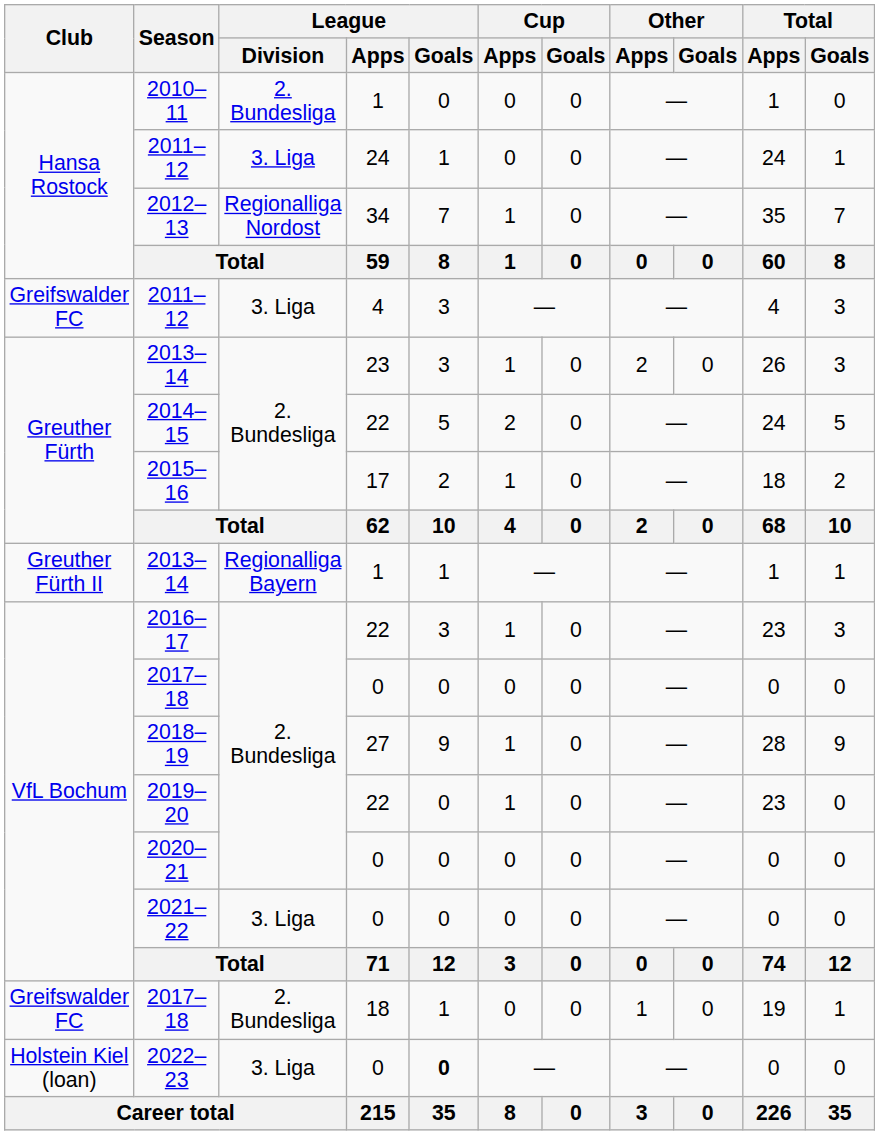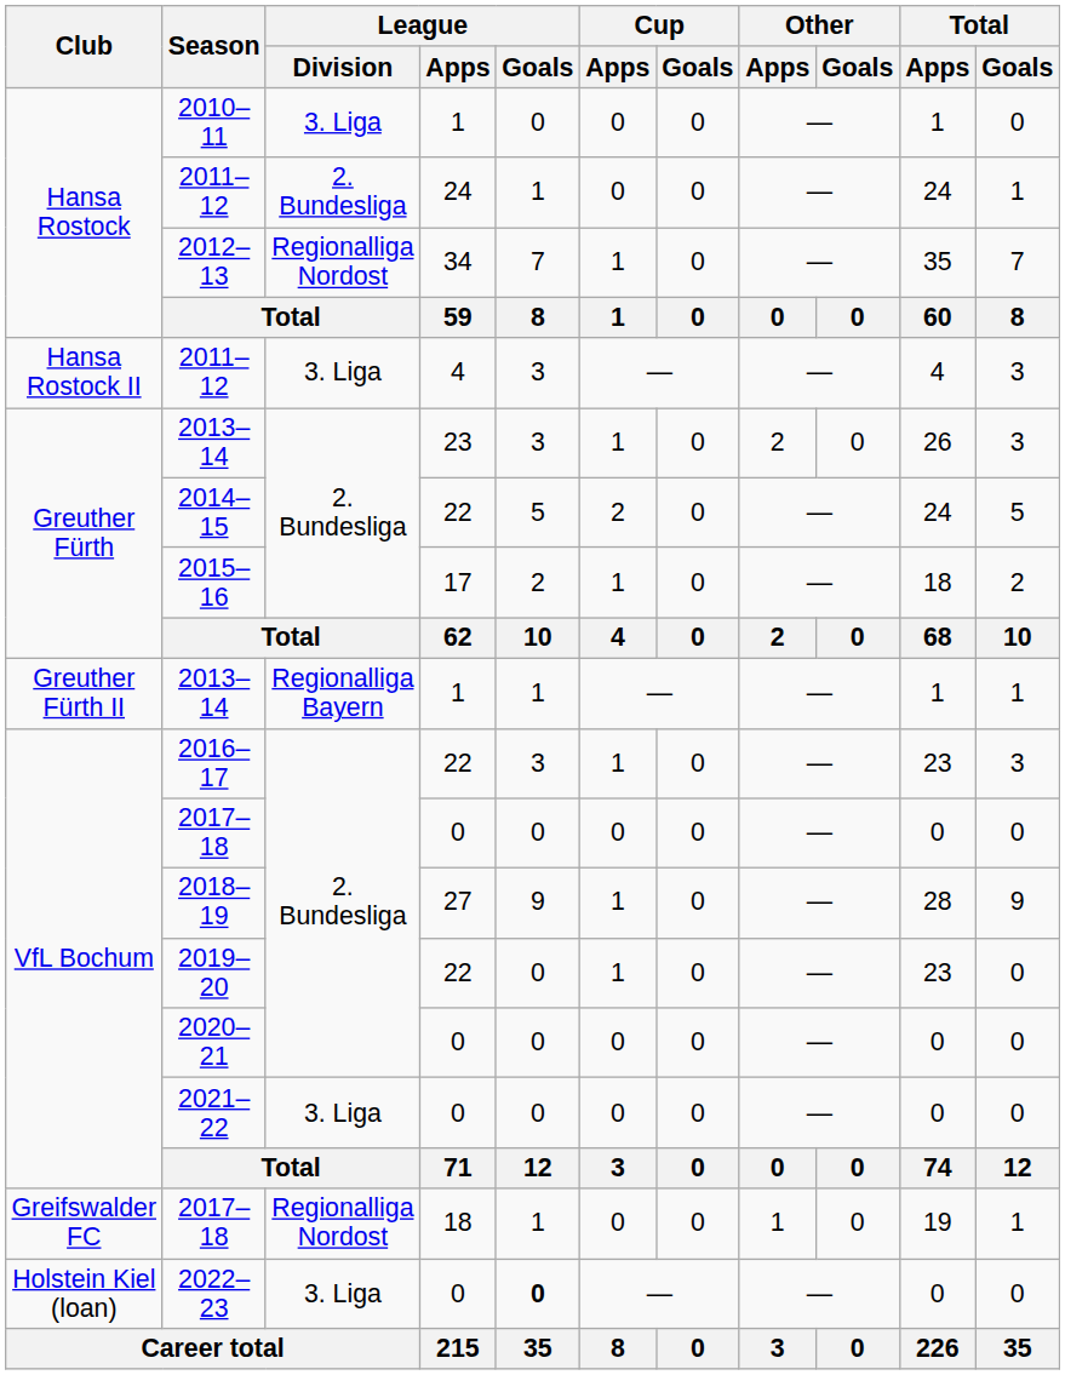2010–11 | League / Division: 2. Bundesliga -> 3. Liga
2011–12 / 24 | League / Division: 3. Liga -> 2. Bundesliga
2011–12 / 4 | Club: Greifswalder FC -> Hansa Rostock II
2017–18 / 18 | League / Division: 2. Bundesliga -> Regionalliga Nordost
